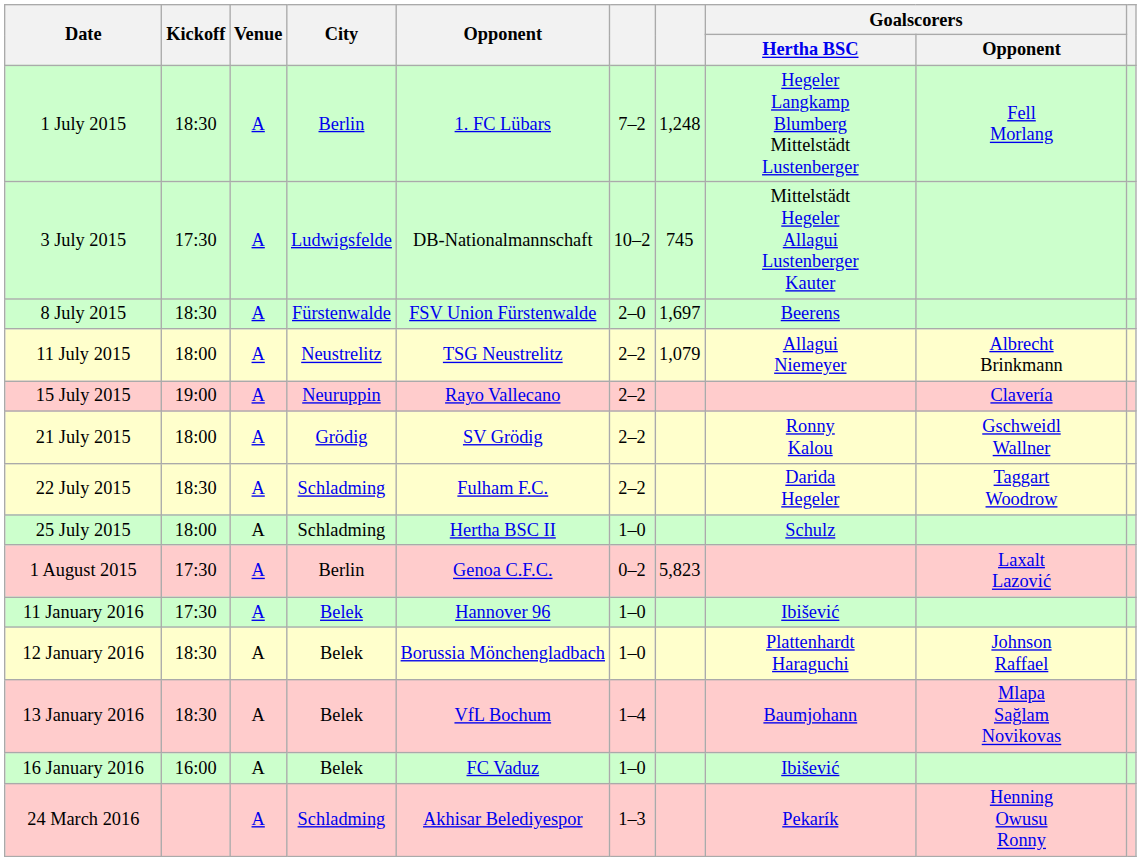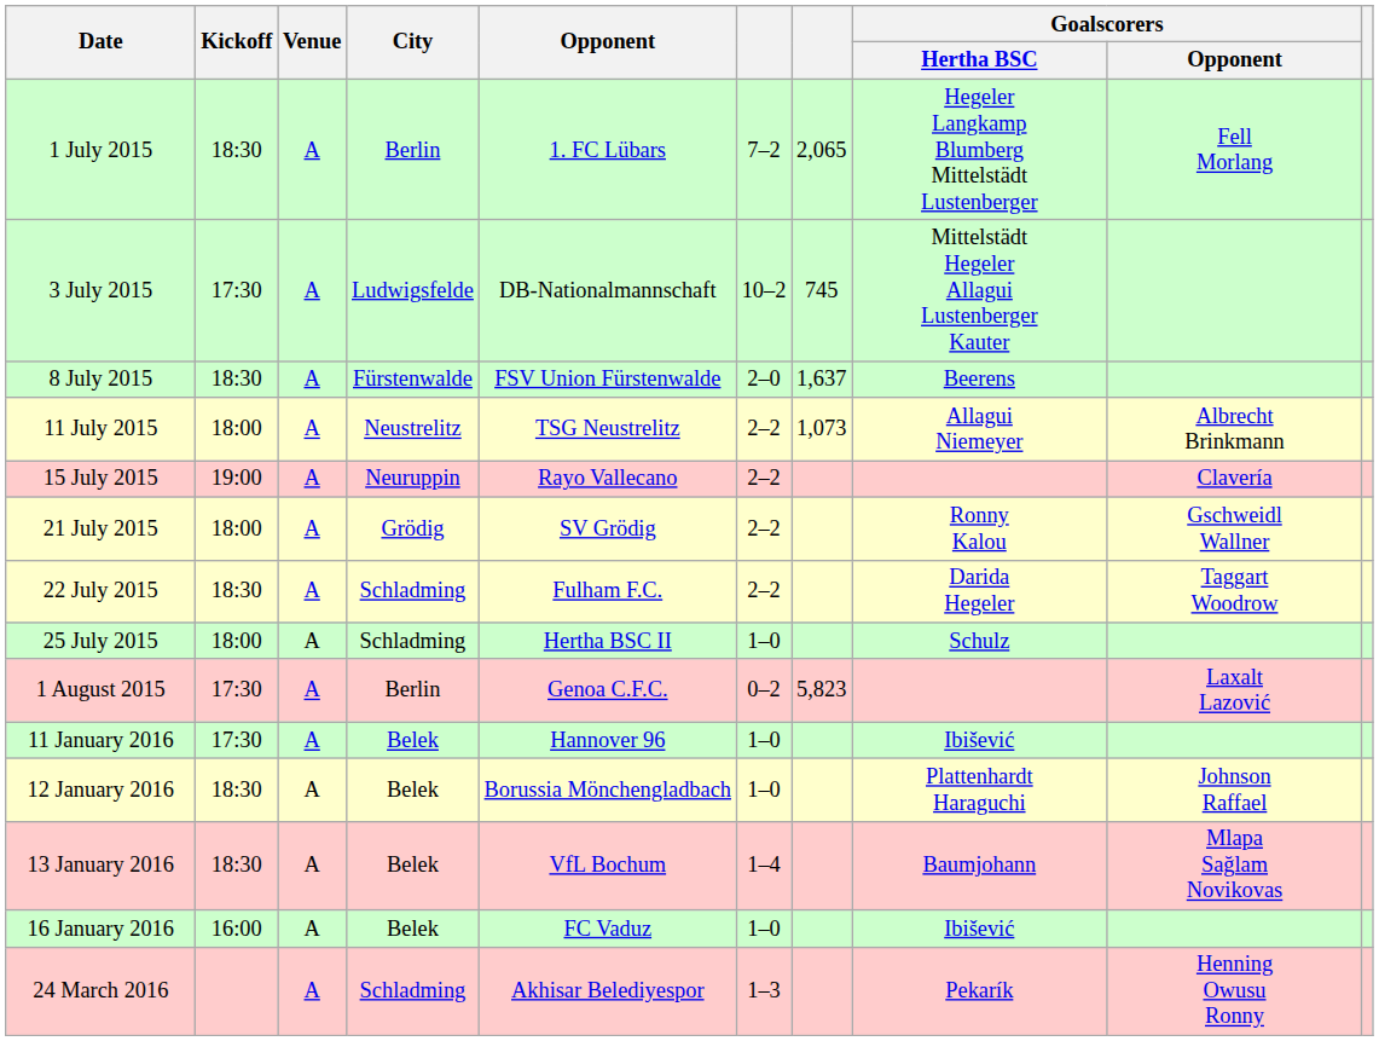1 July 2015 | column 7: 1,248 -> 2,065
8 July 2015 | column 7: 1,697 -> 1,637
11 July 2015 | column 7: 1,079 -> 1,073
